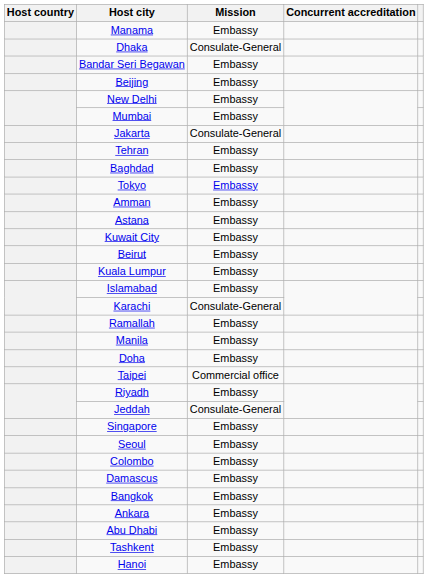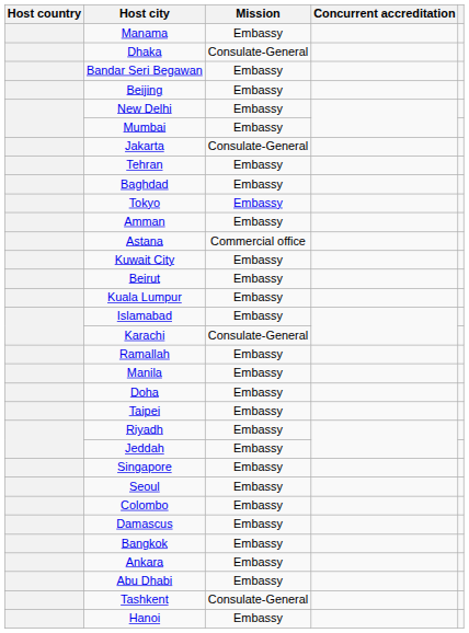Astana | Mission: Embassy -> Commercial office
Taipei | Mission: Commercial office -> Embassy
Jeddah | Mission: Consulate-General -> Embassy
Tashkent | Mission: Embassy -> Consulate-General
